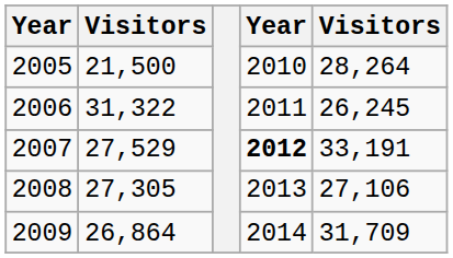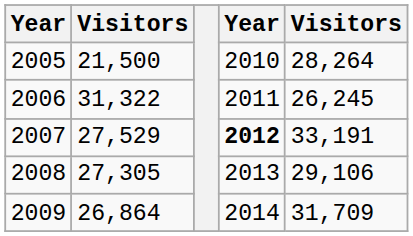2008 | column 5: 27,106 -> 29,106
